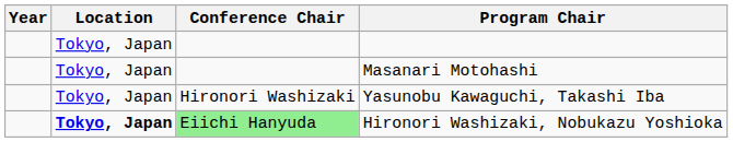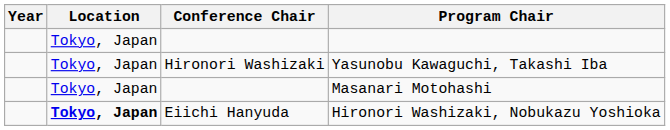rows swapped: Yasunobu Kawaguchi, Takashi Iba <-> Masanari Motohashi
Hironori Washizaki, Nobukazu Yoshioka | Conference Chair: lightgreen background -> no background
